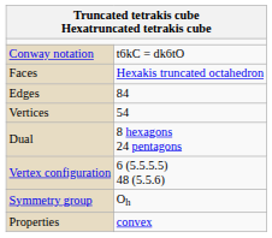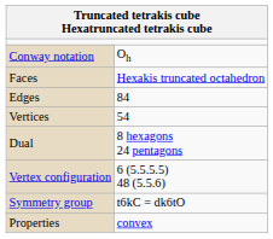Conway notation | column 2: t6kC = dk6tO -> Oh
Symmetry group | column 2: Oh -> t6kC = dk6tO
